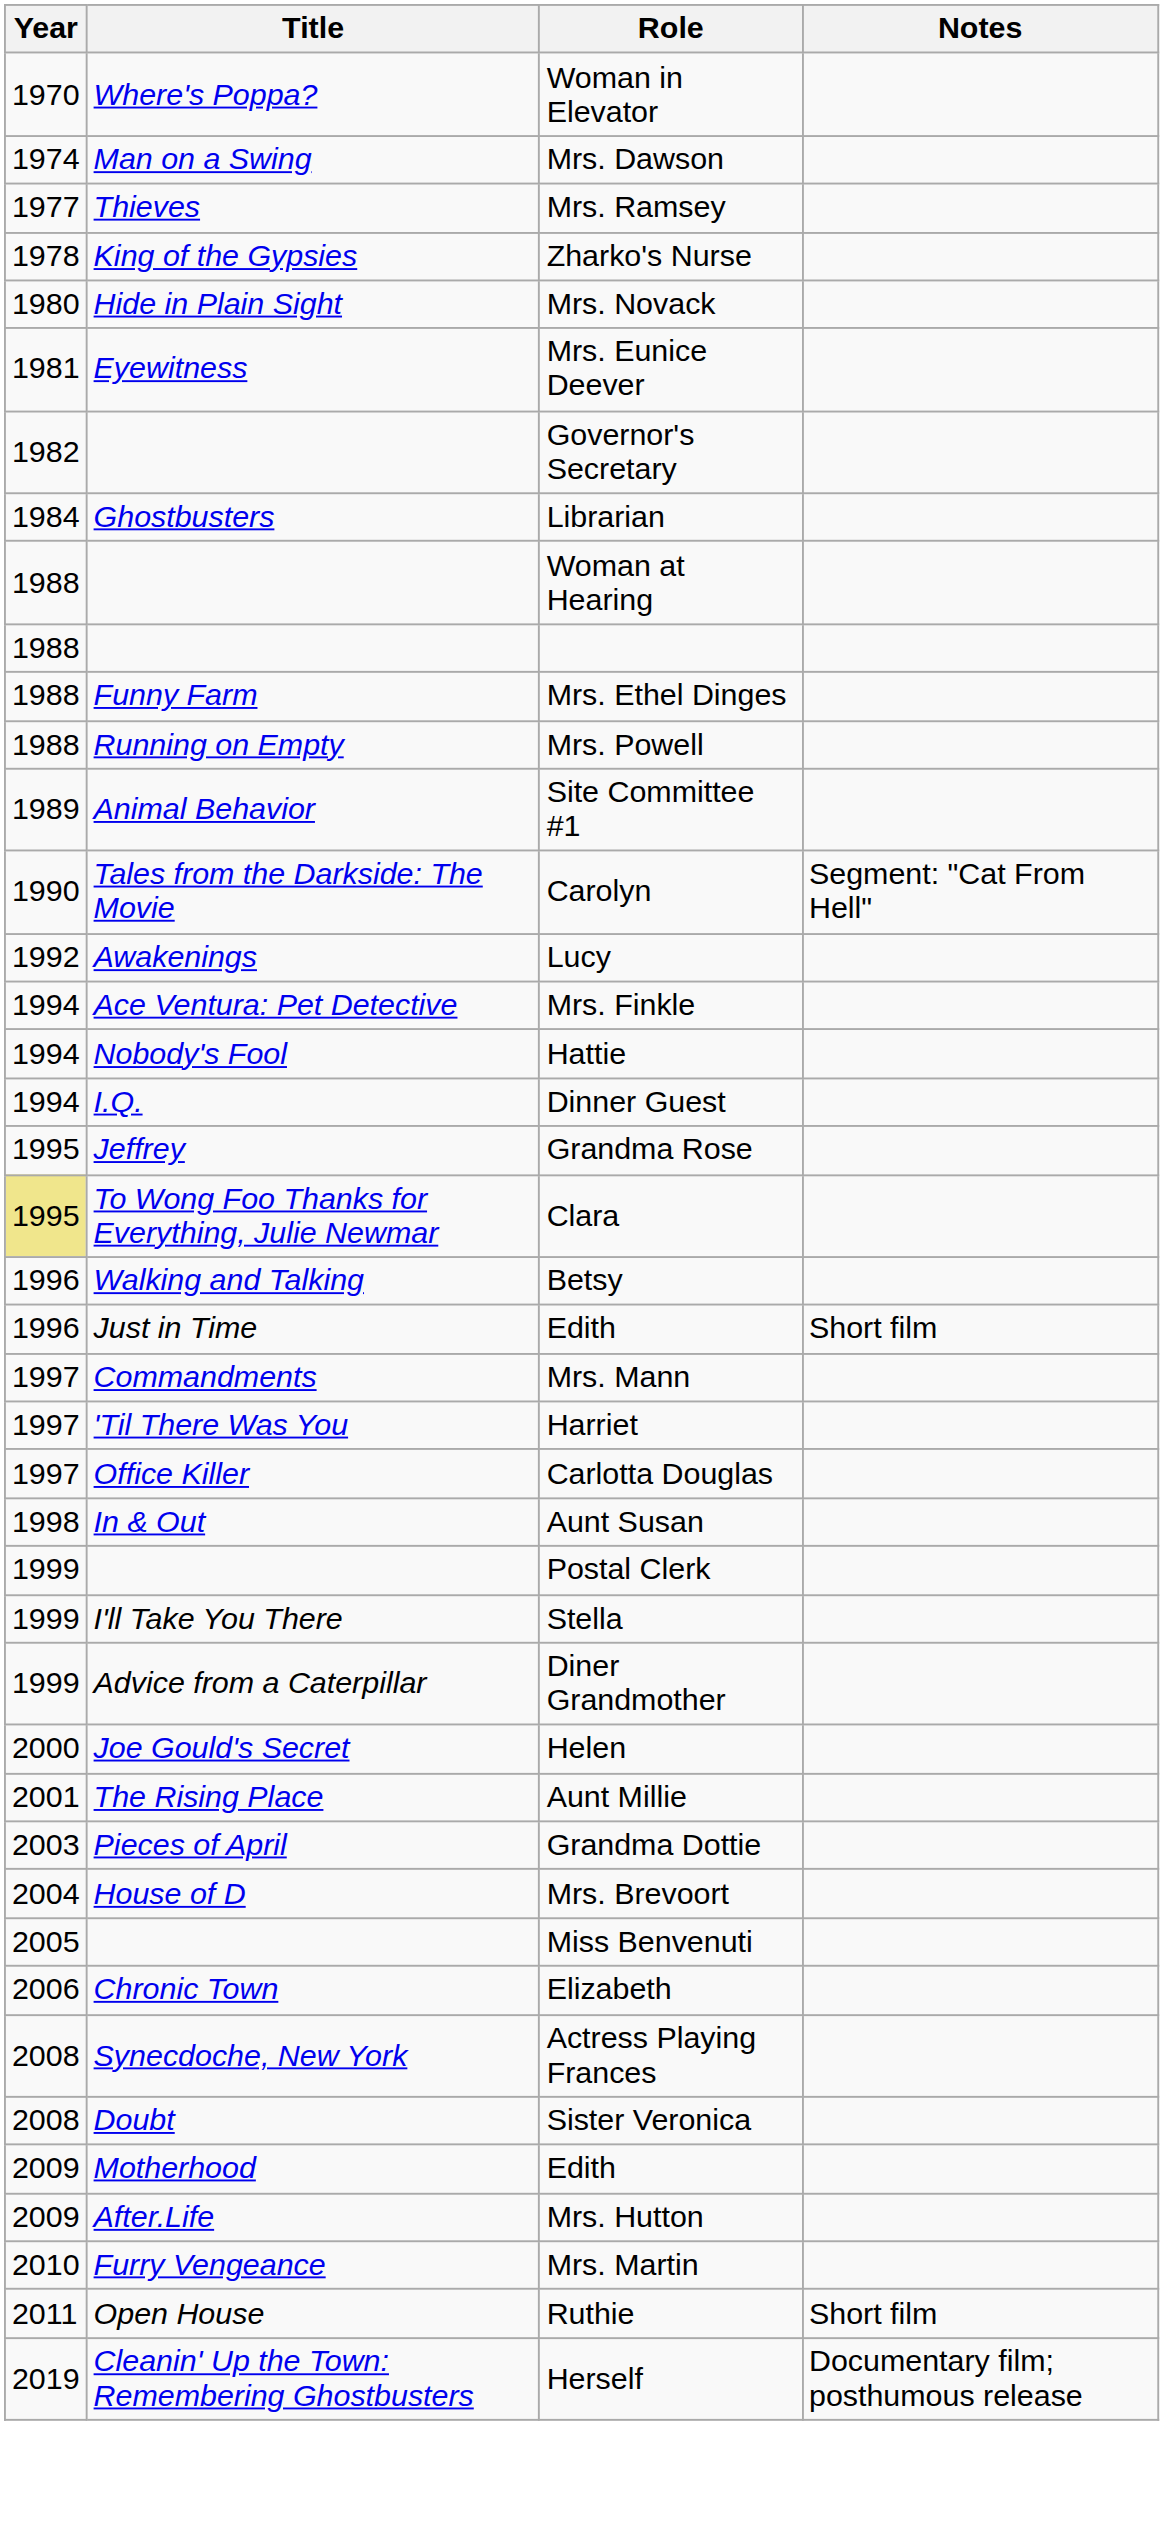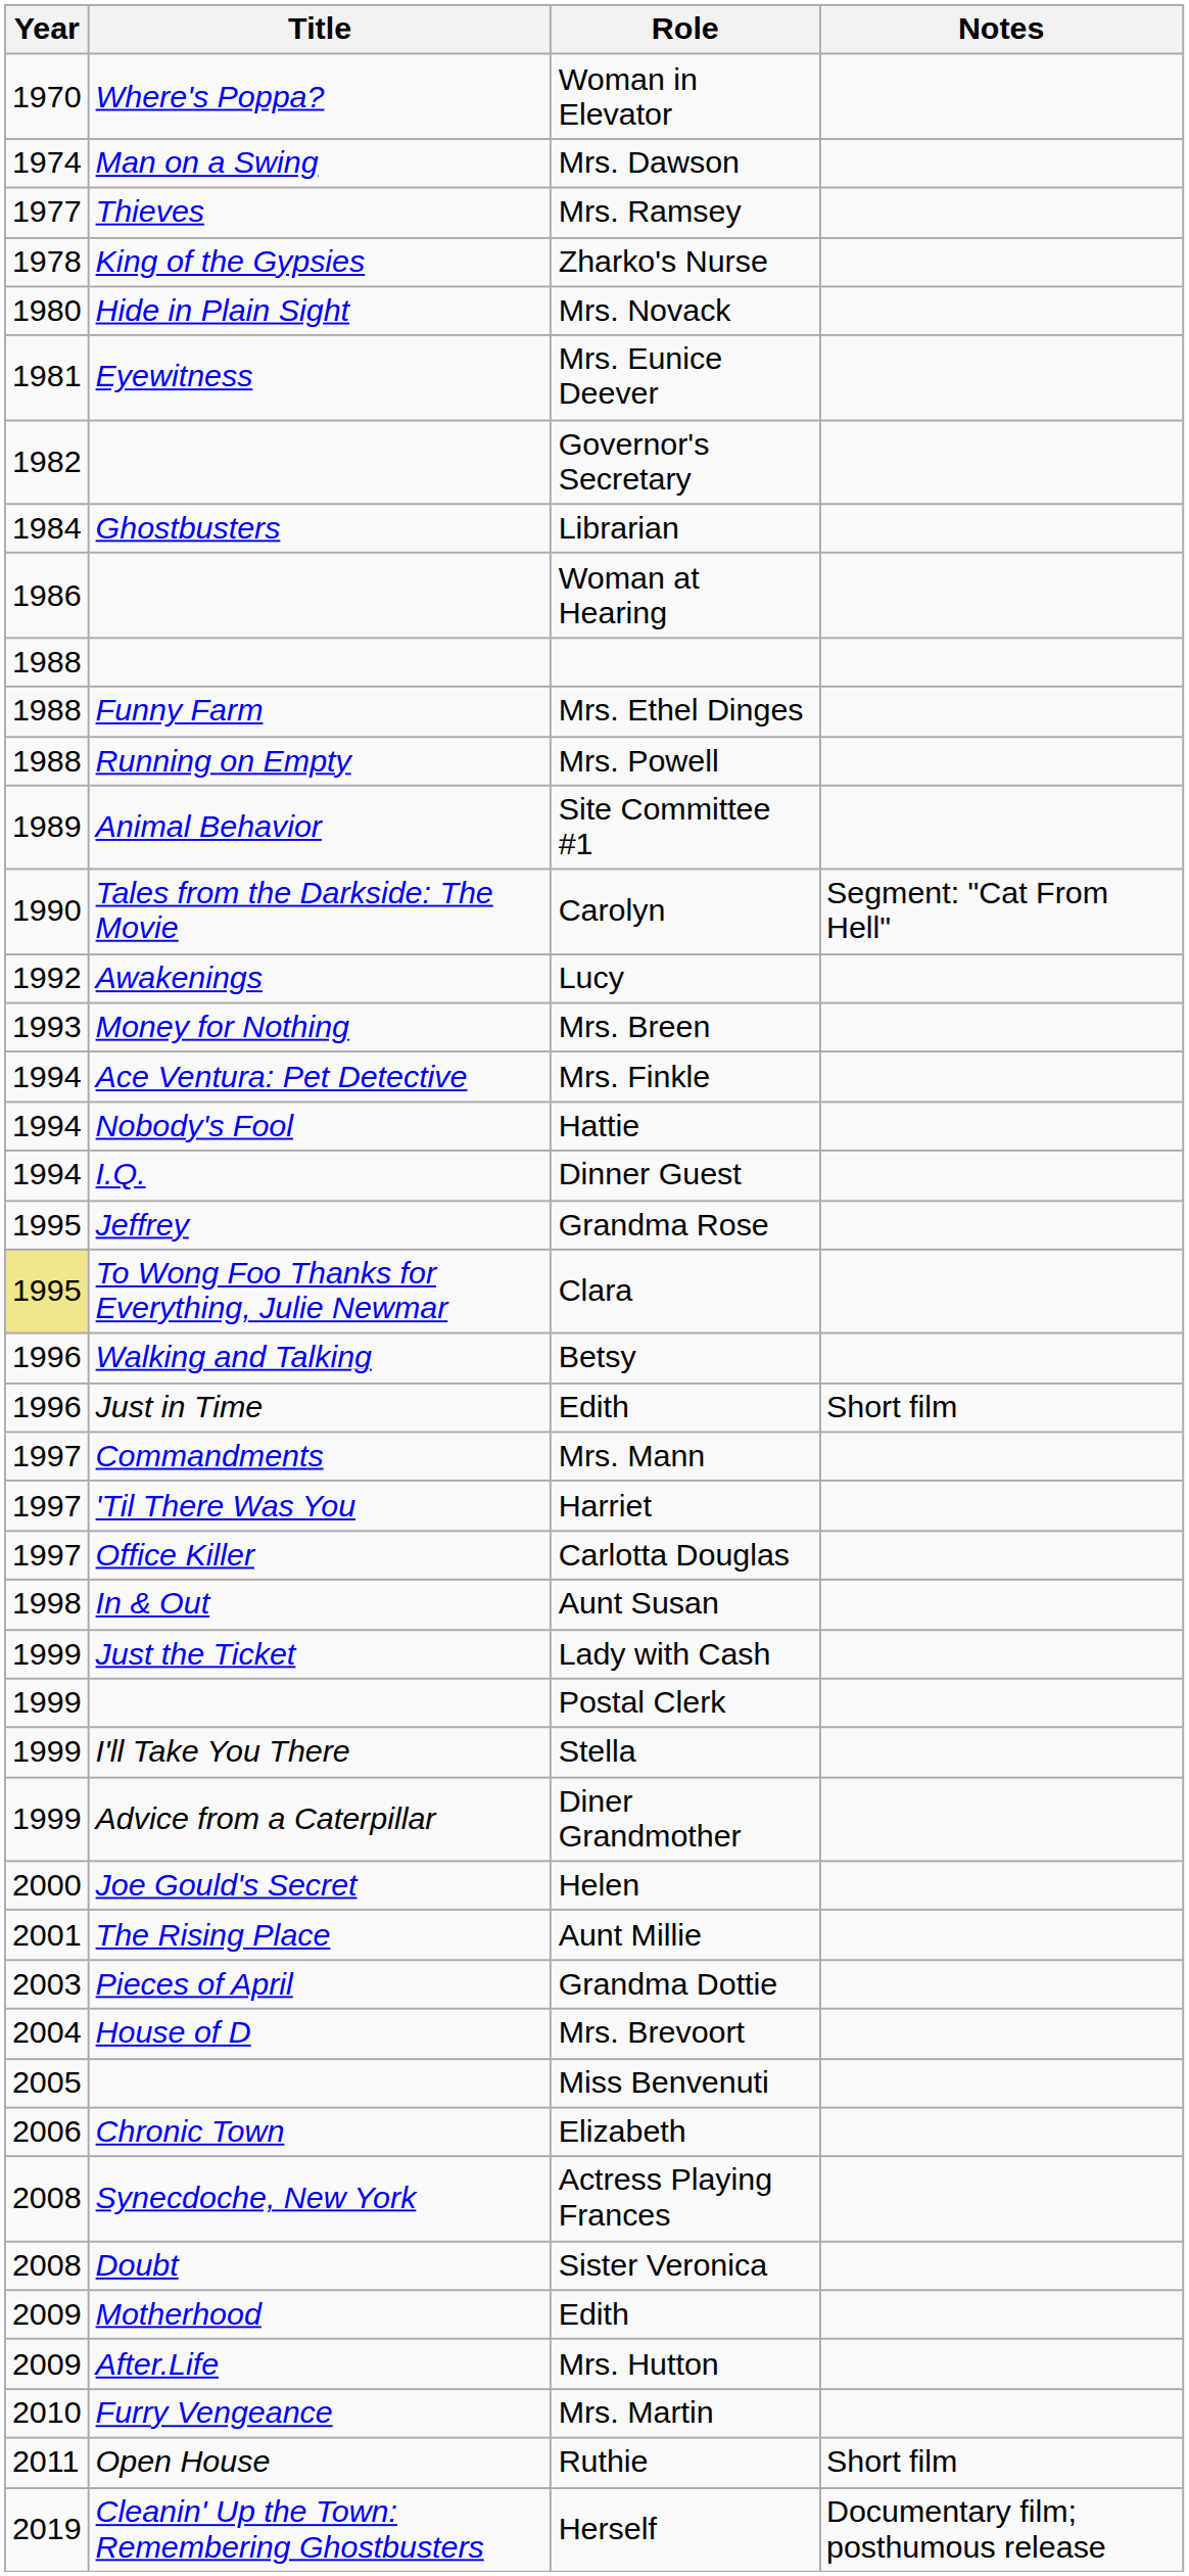Woman at Hearing | Year: 1988 -> 1986
+ row: 1993 | Money for Nothing | Mrs. Breen
+ row: 1999 | Just the Ticket | Lady with Cash
